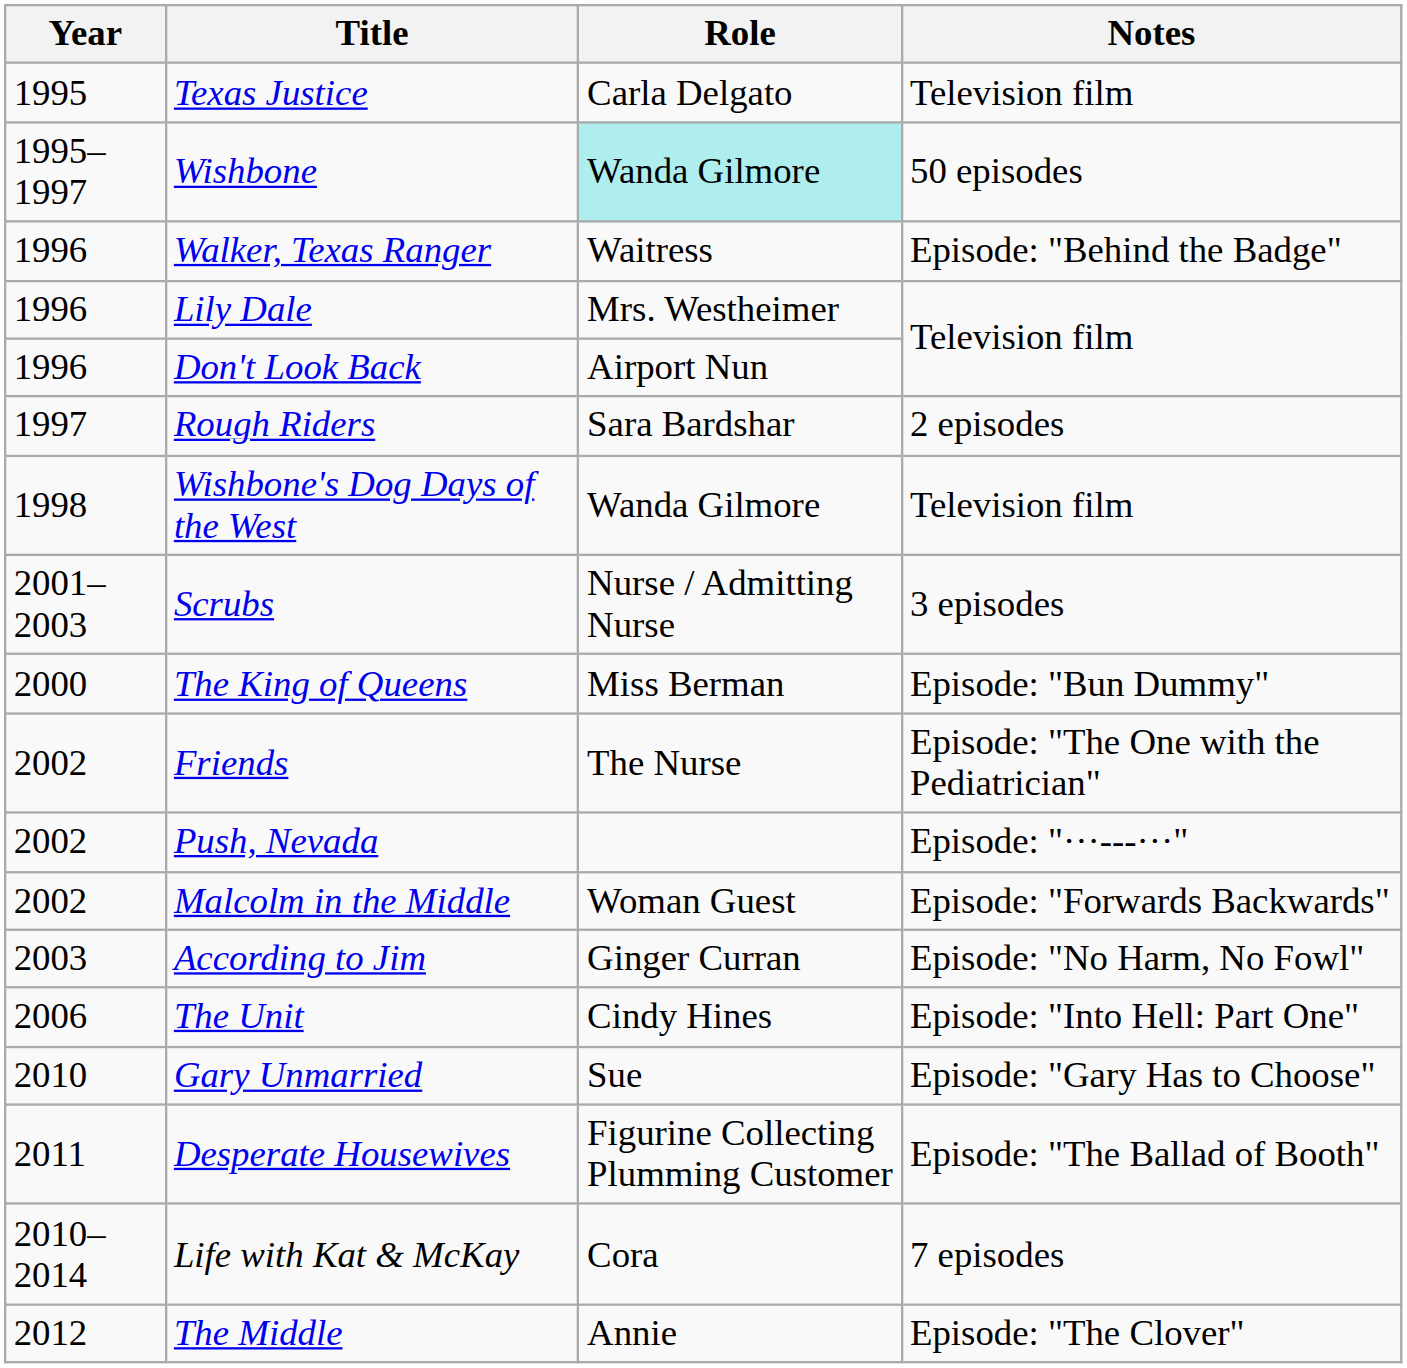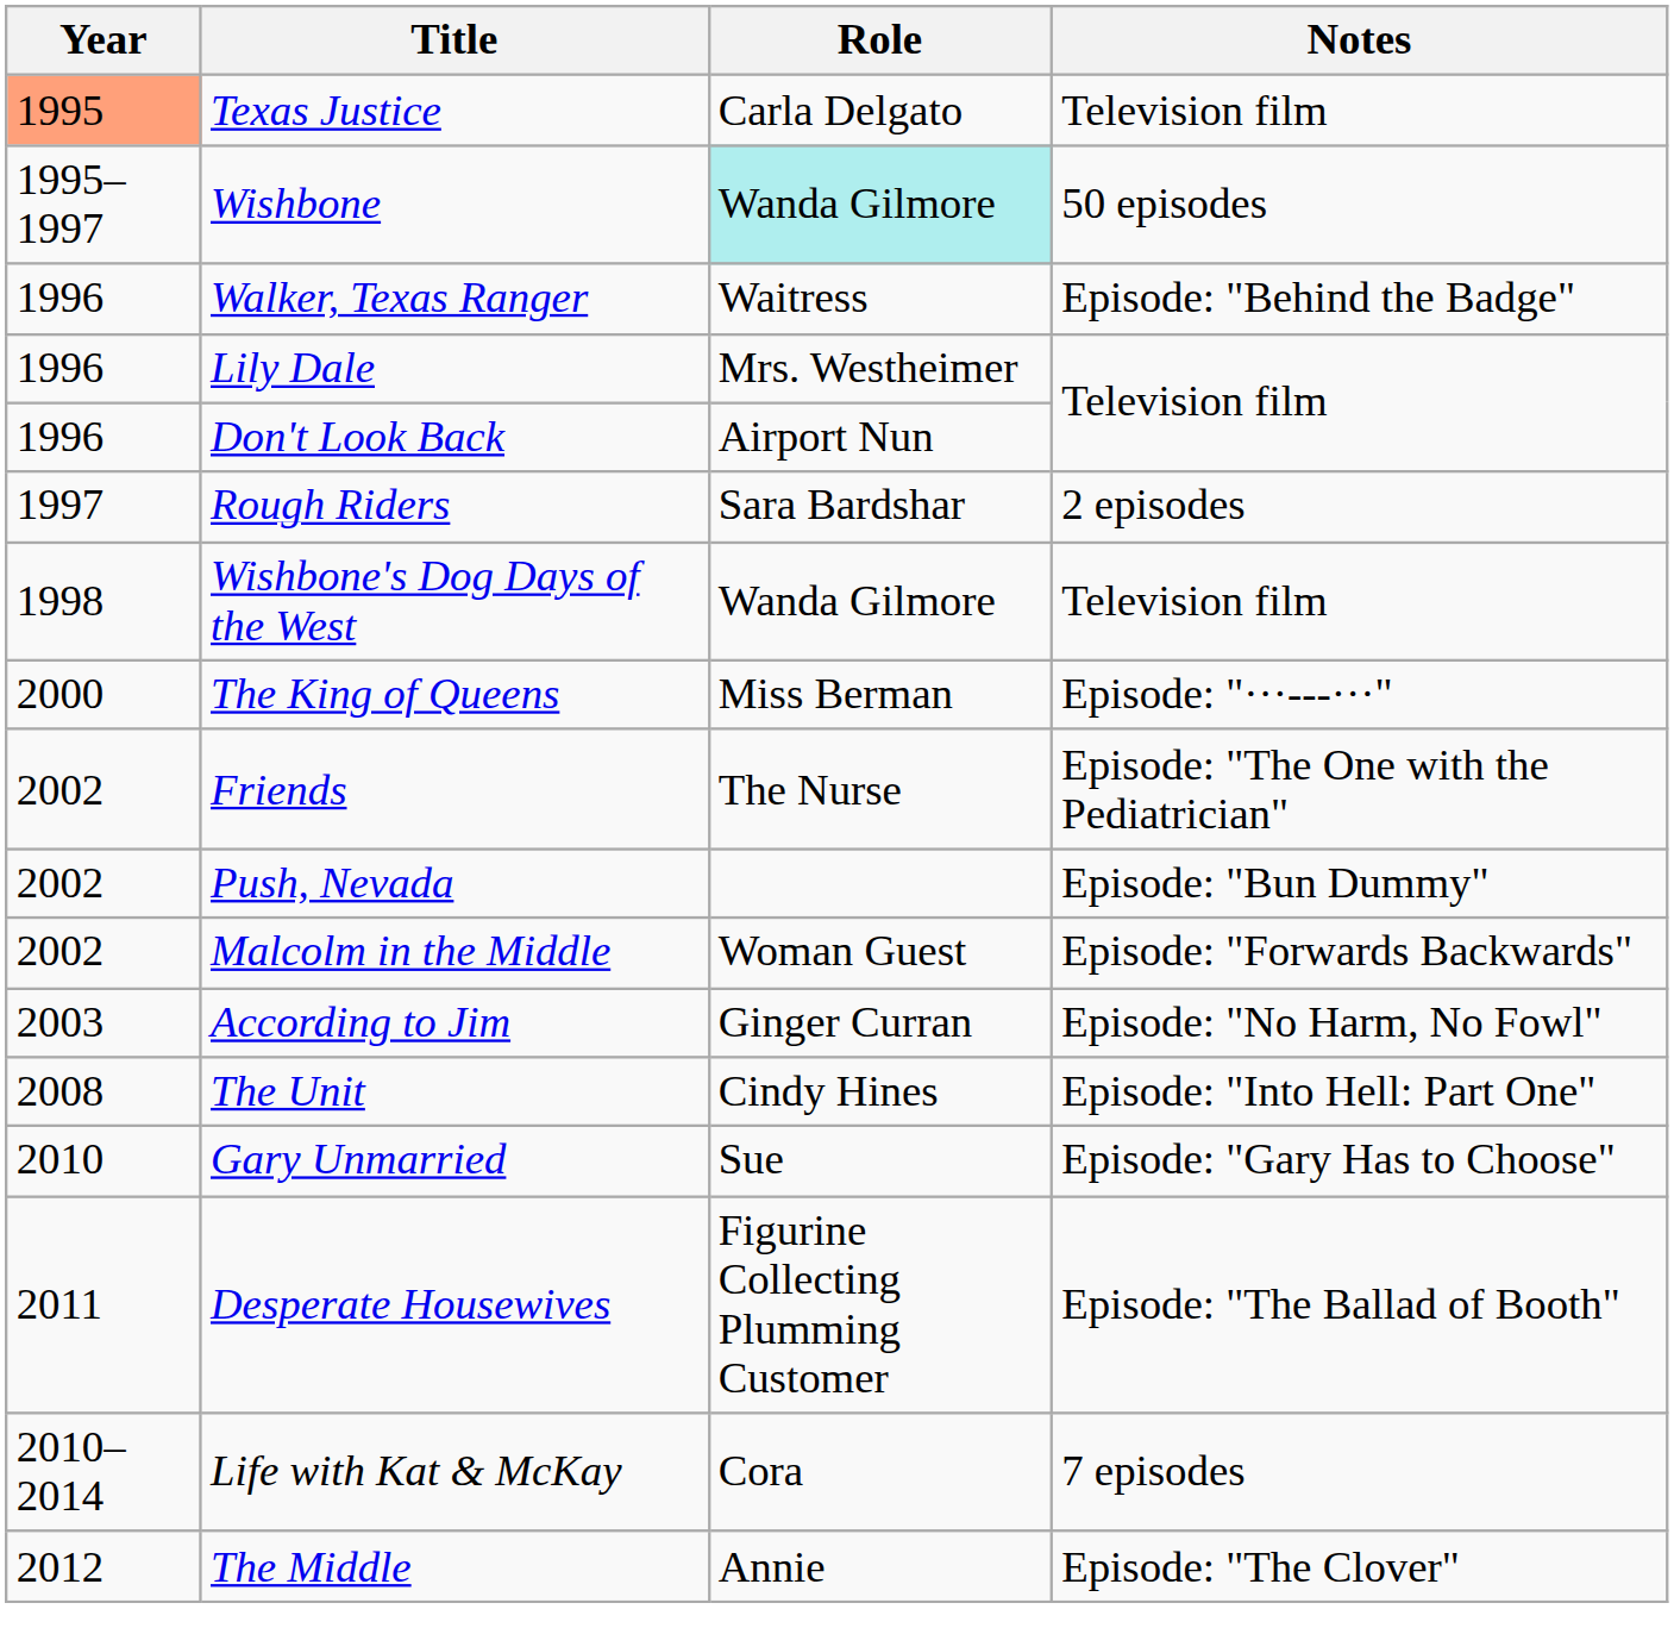Texas Justice | Year: no background -> lightsalmon background
- row: 2001–2003 | Scrubs | Nurse / Admitting Nurse | 3 episodes
The King of Queens | Notes: Episode: "Bun Dummy" -> Episode: "···---···"
Push, Nevada | Notes: Episode: "···---···" -> Episode: "Bun Dummy"
The Unit | Year: 2006 -> 2008
